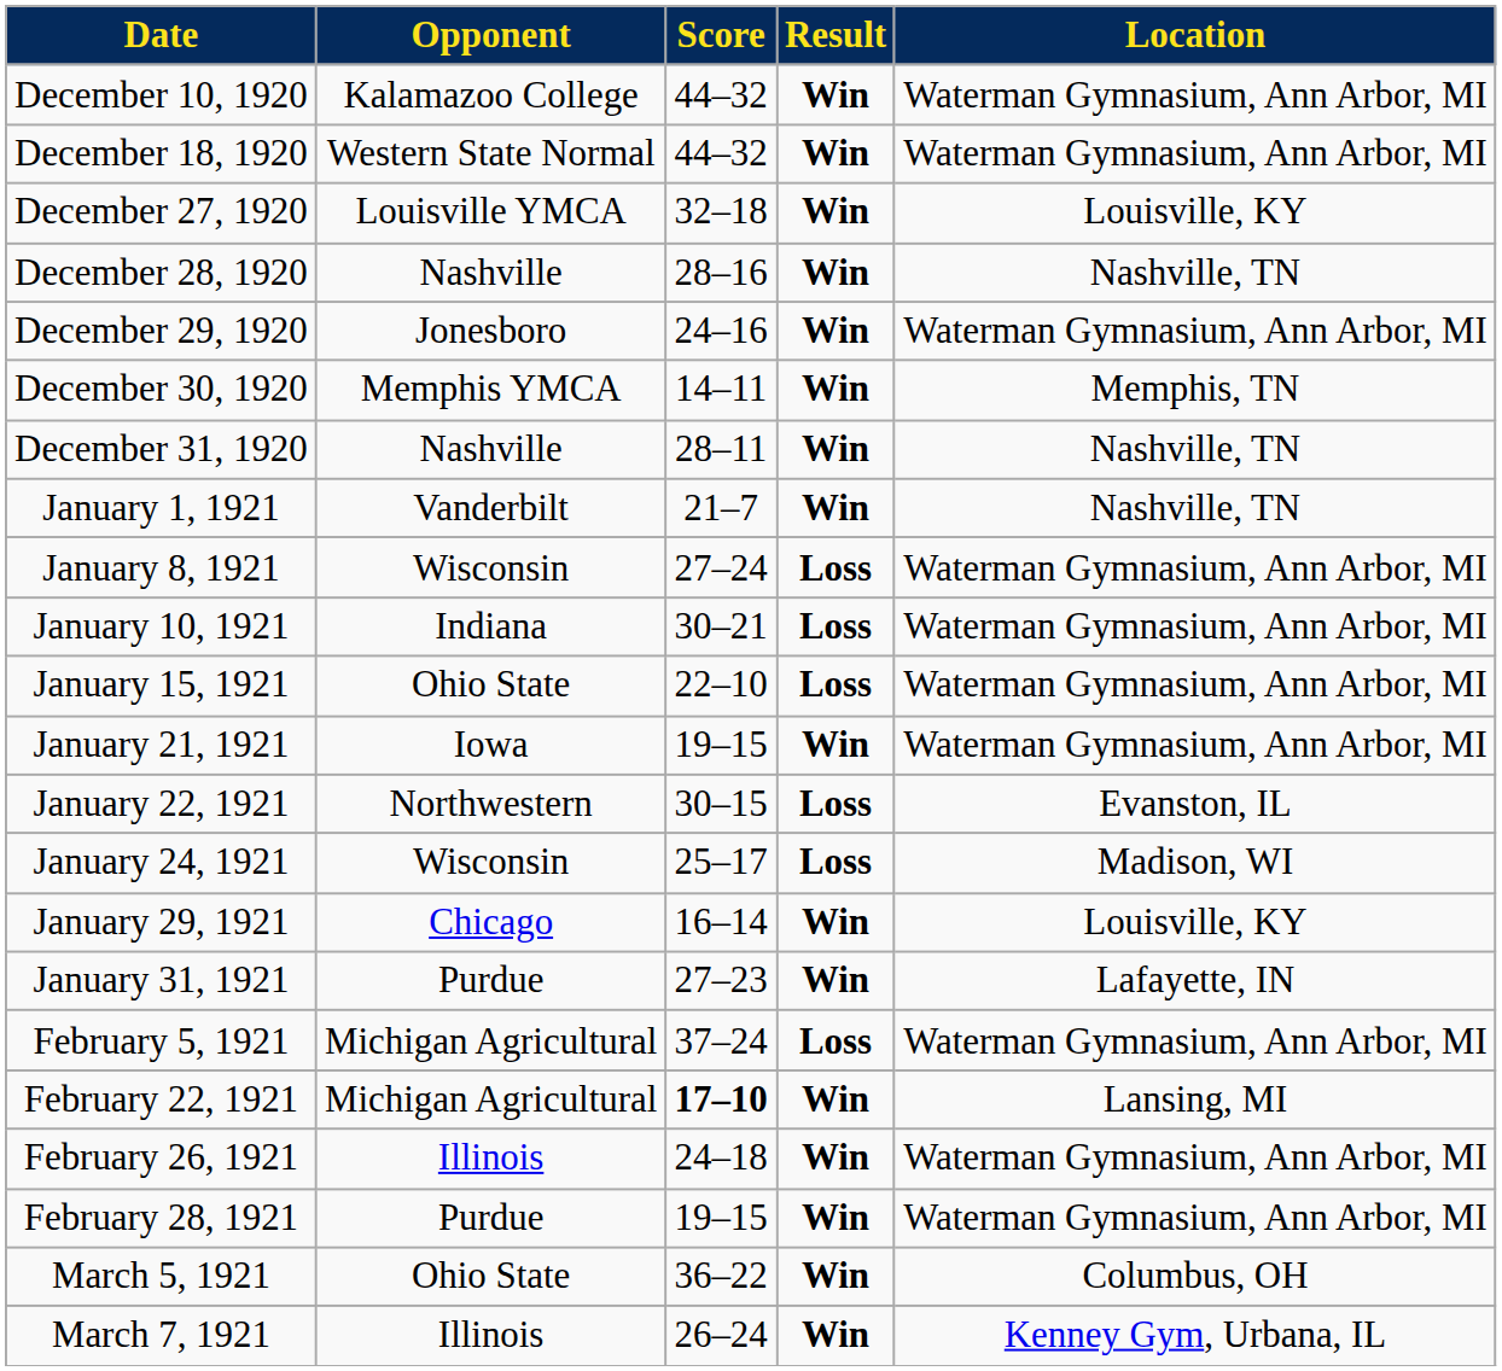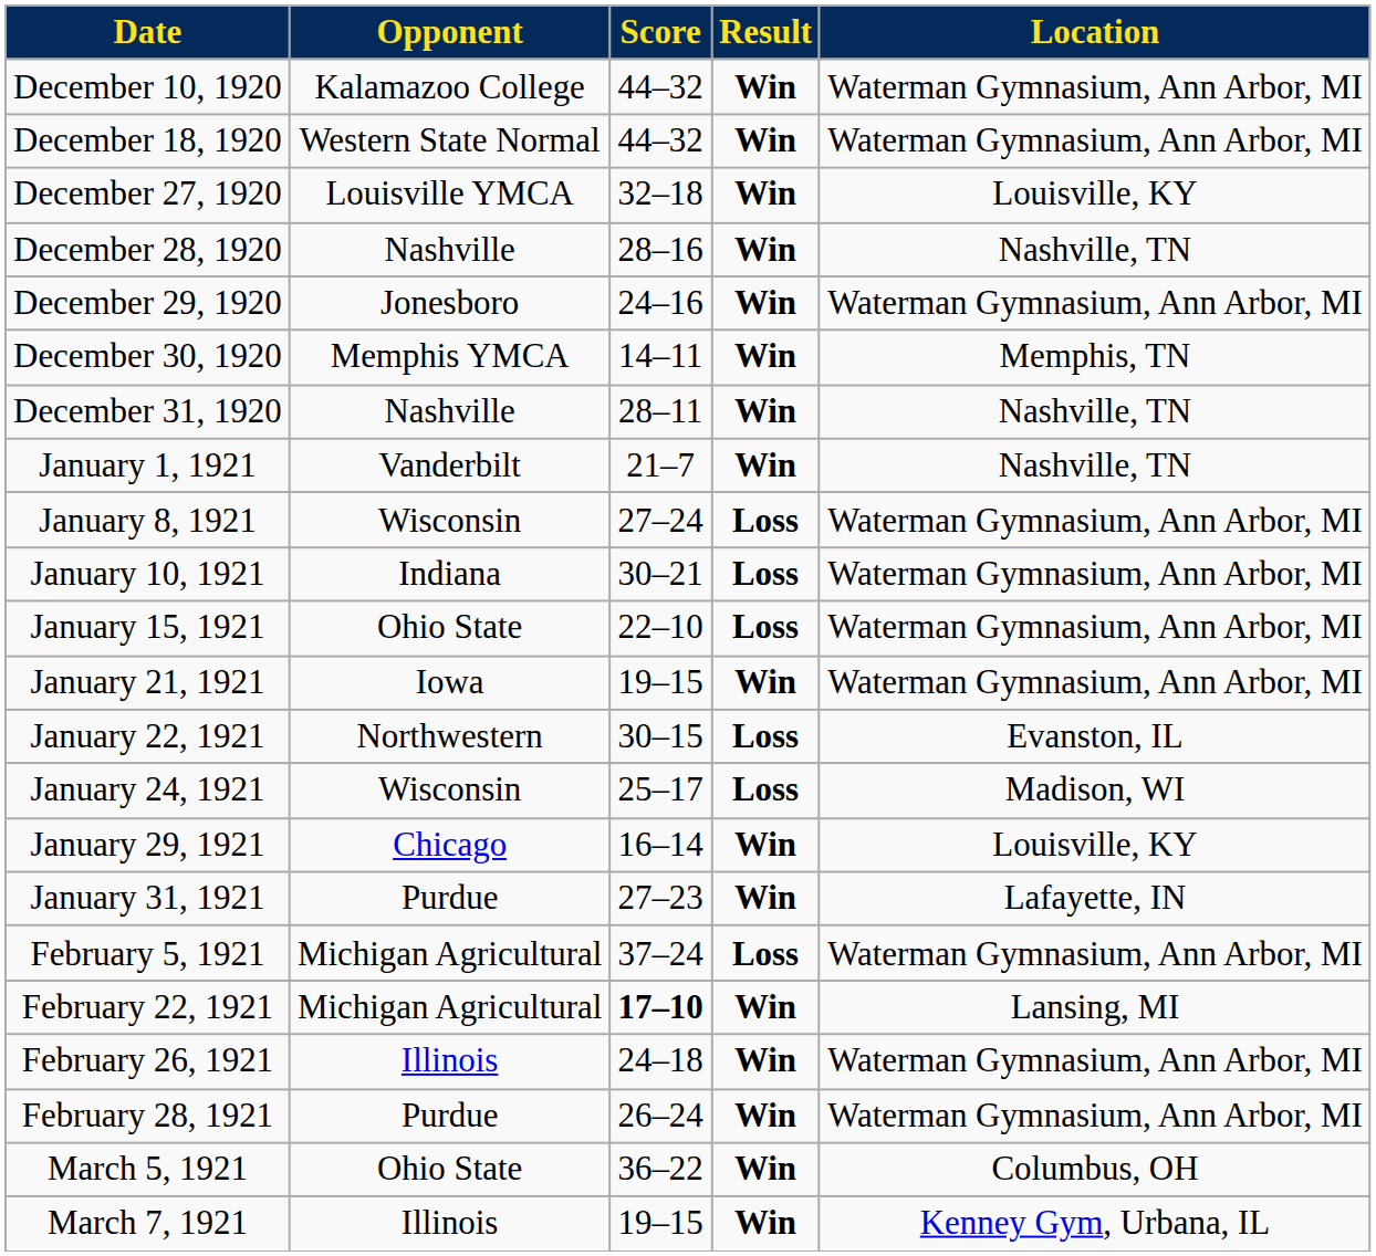February 28, 1921 | Score: 19–15 -> 26–24
March 7, 1921 | Score: 26–24 -> 19–15
